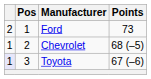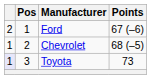Ford | Points: 73 -> 67 (–6)
Toyota | Points: 67 (–6) -> 73
